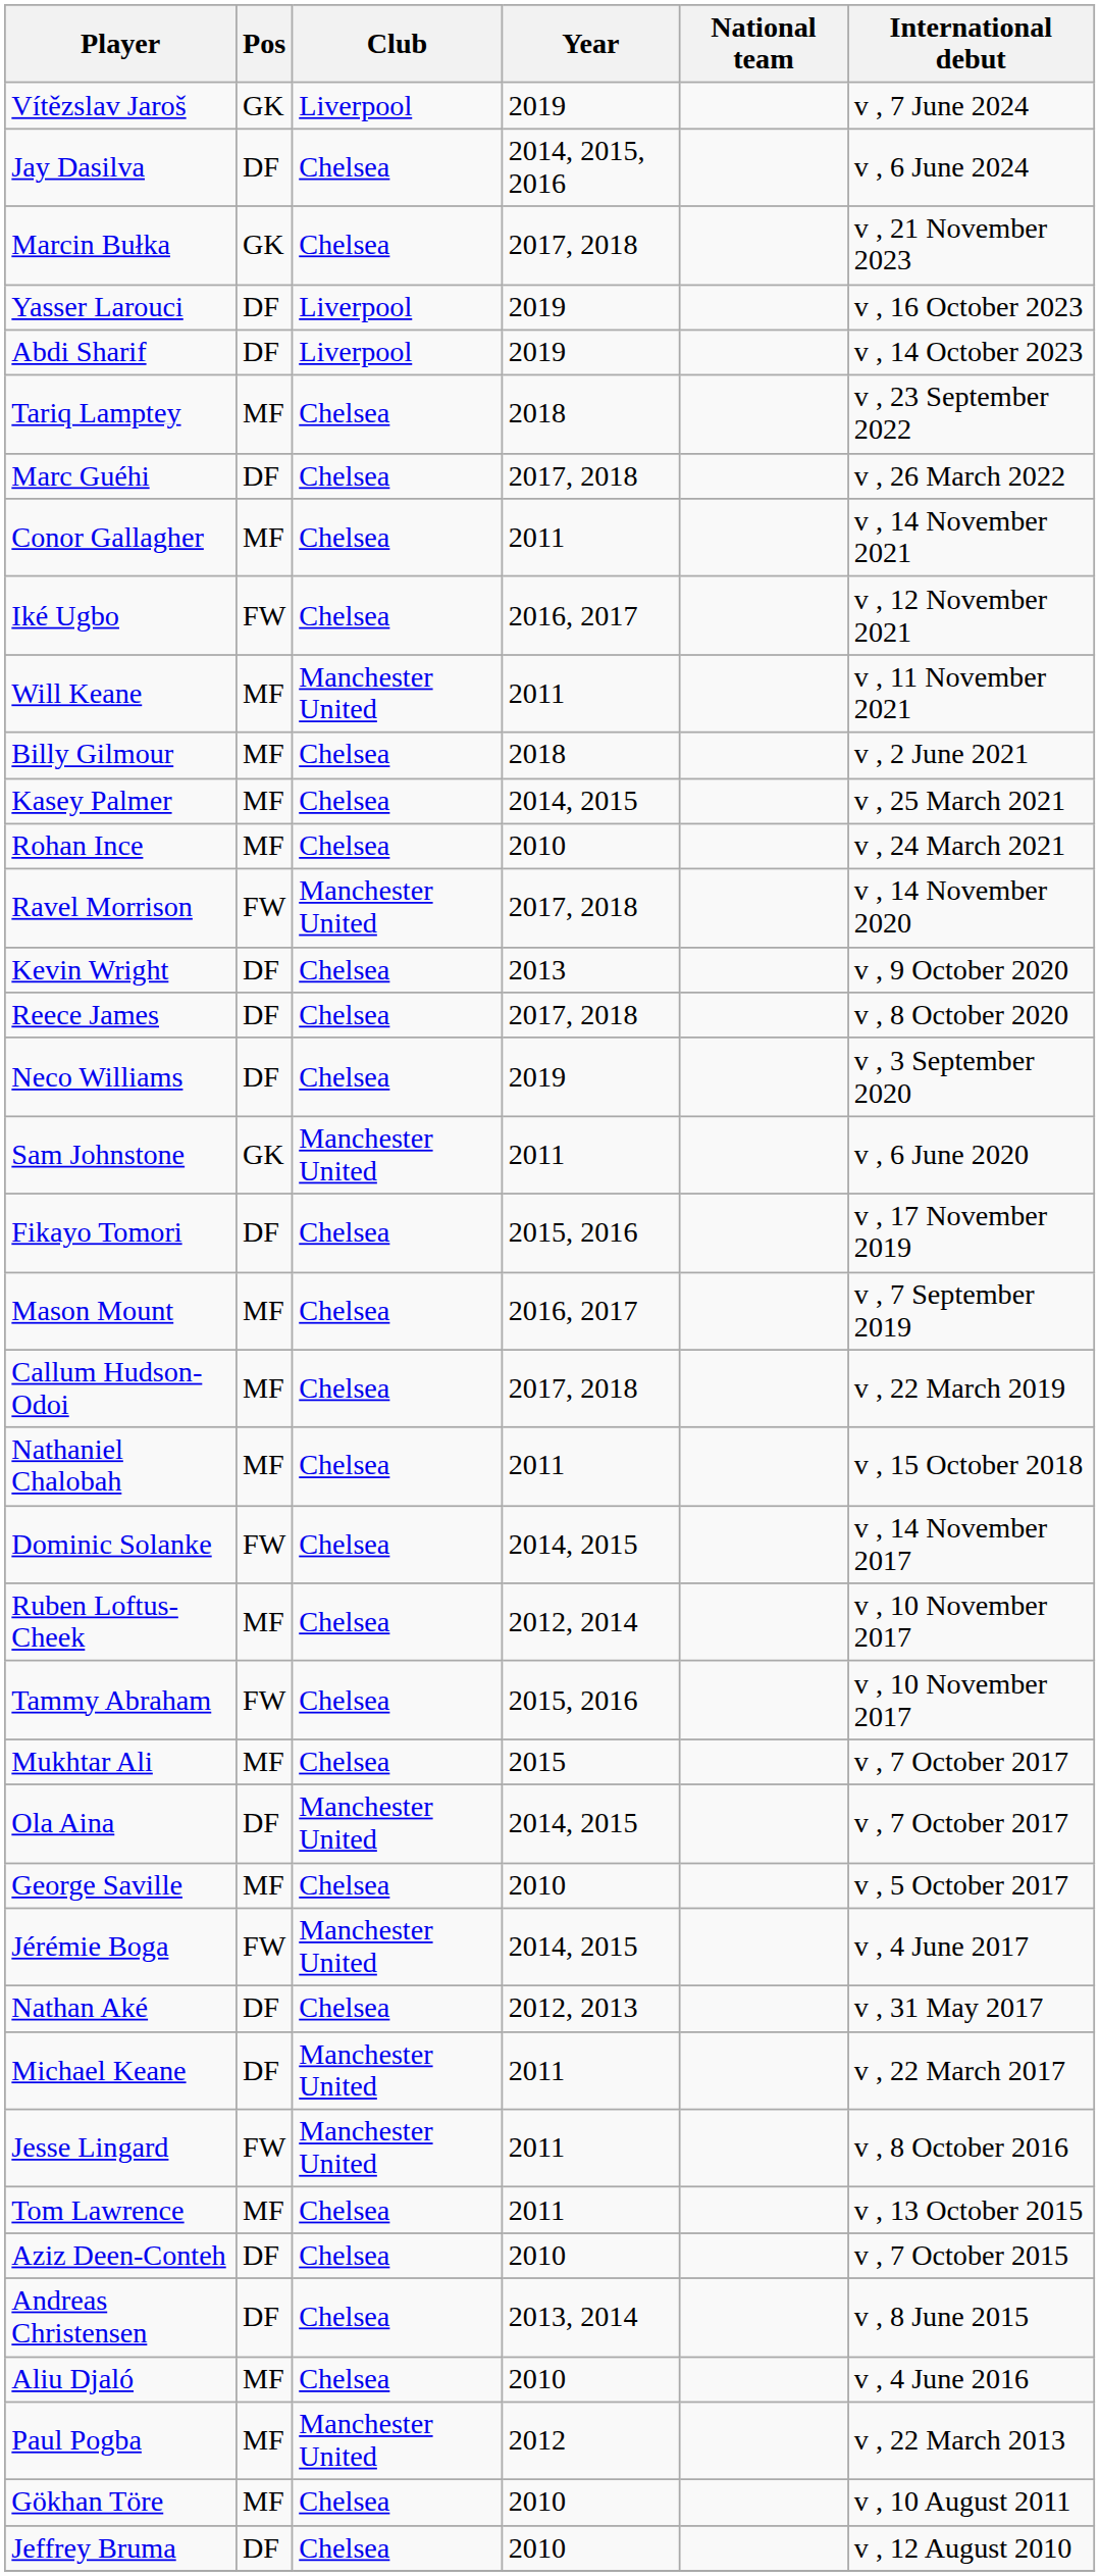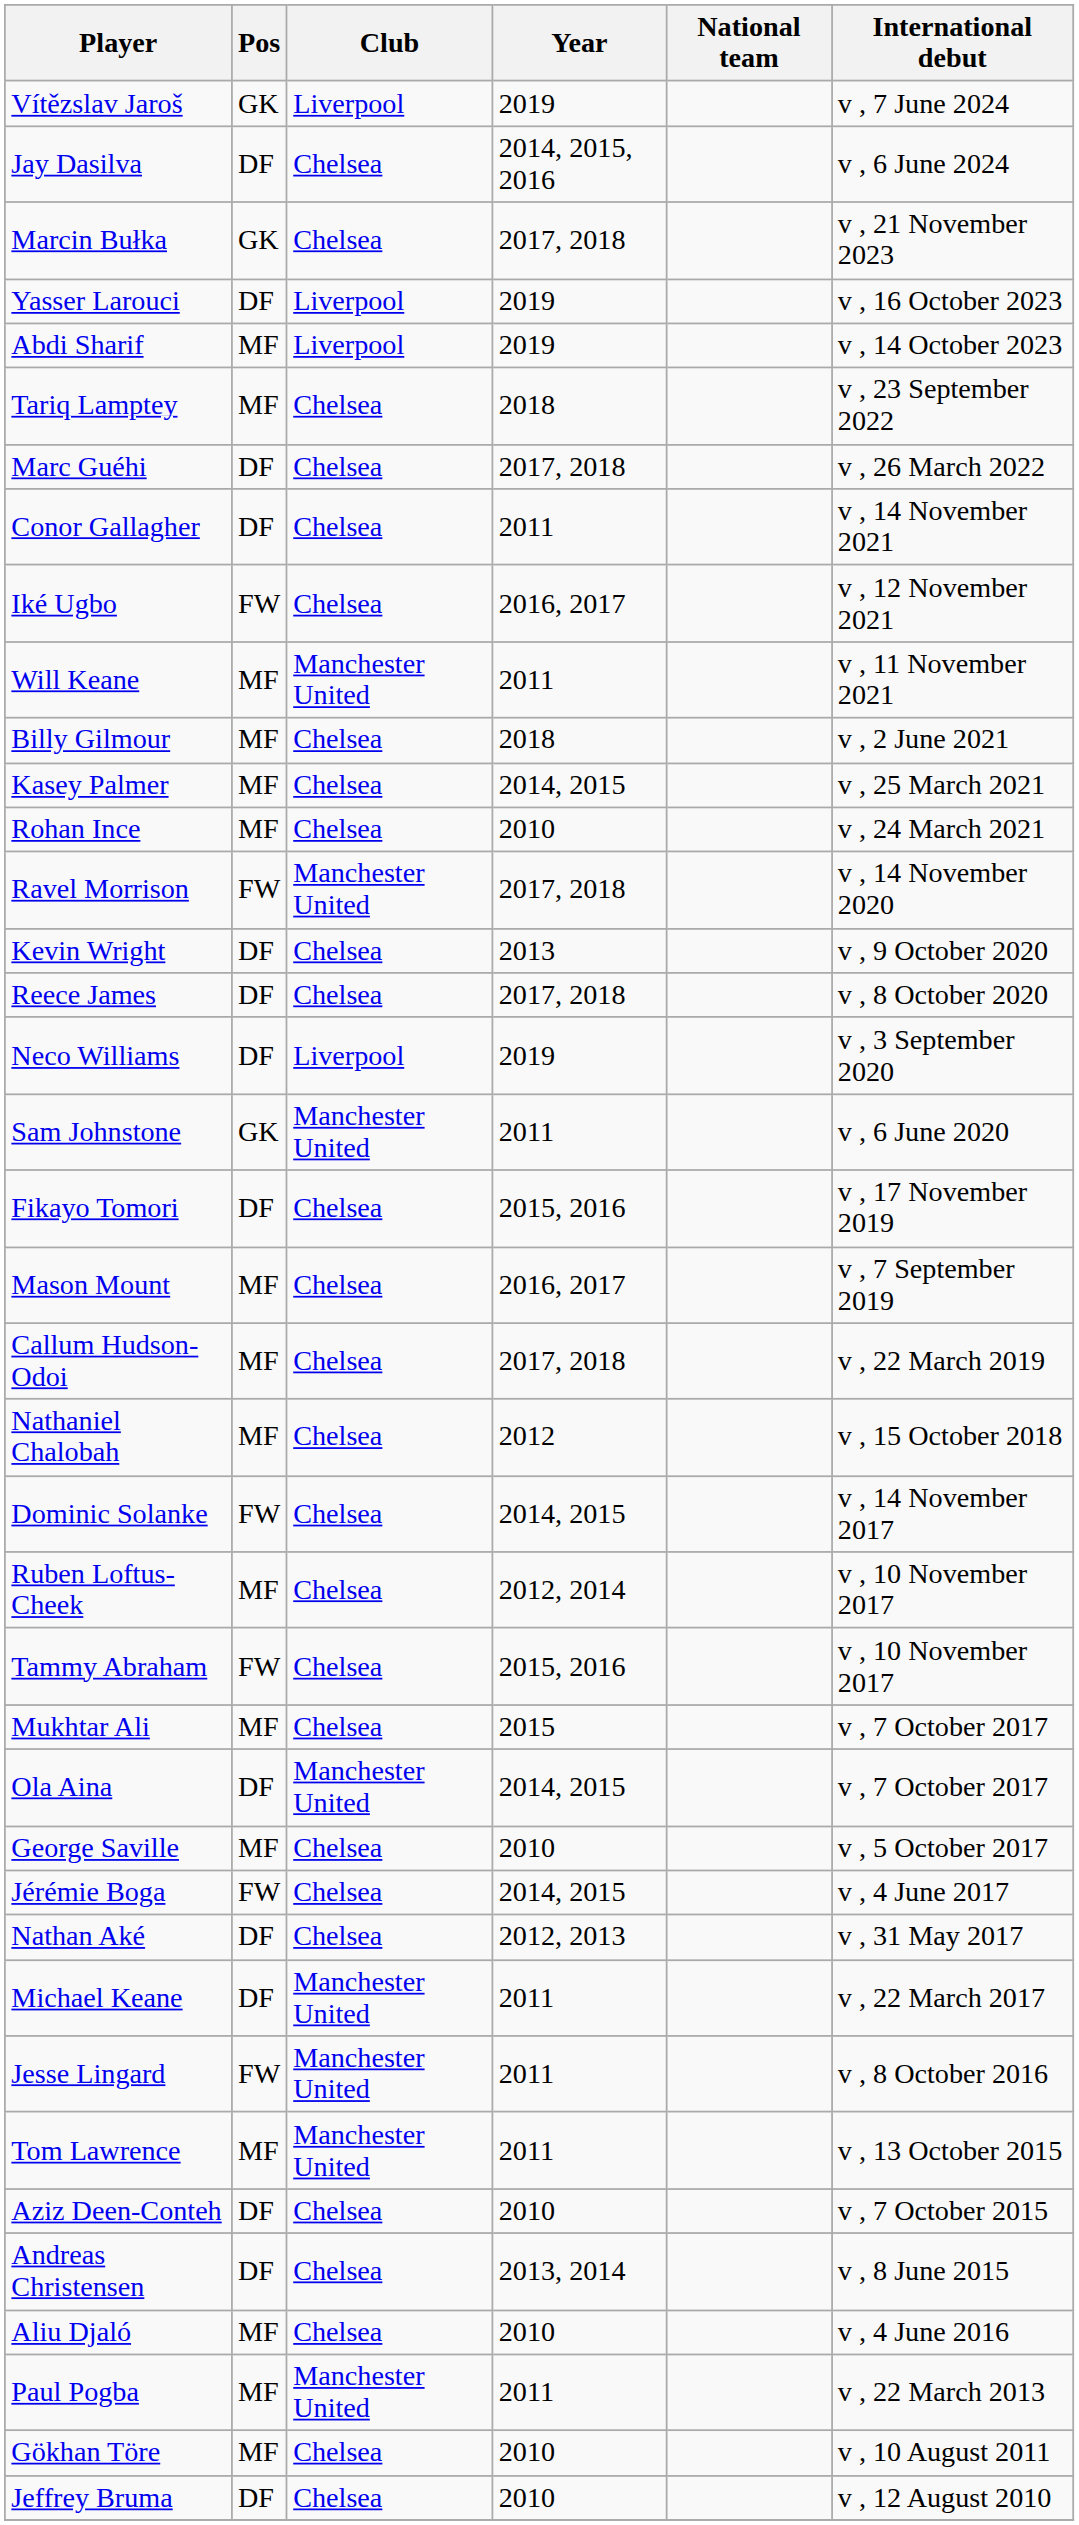Abdi Sharif | Pos: DF -> MF
Conor Gallagher | Pos: MF -> DF
Neco Williams | Club: Chelsea -> Liverpool
Nathaniel Chalobah | Year: 2011 -> 2012
Jérémie Boga | Club: Manchester United -> Chelsea
Tom Lawrence | Club: Chelsea -> Manchester United
Paul Pogba | Year: 2012 -> 2011
